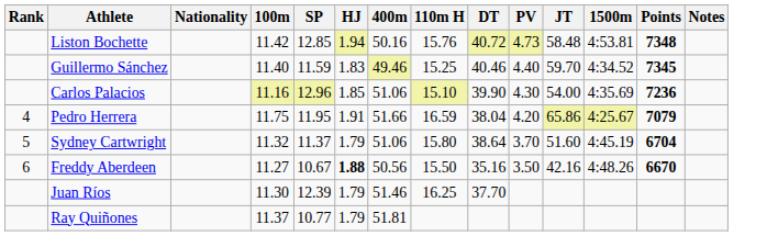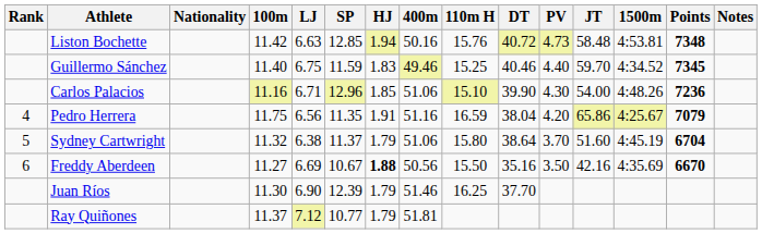+ column: LJ | 6.63 | 6.75 | 6.71 | 6.56 | 6.38 | 6.69 | 6.90 | 7.12
Carlos Palacios | 1500m: 4:35.69 -> 4:48.26
Pedro Herrera | SP: 11.95 -> 11.35
Pedro Herrera | 400m: 51.66 -> 51.16
Freddy Aberdeen | 1500m: 4:48.26 -> 4:35.69
